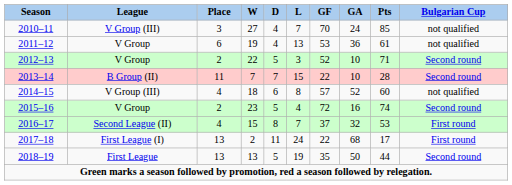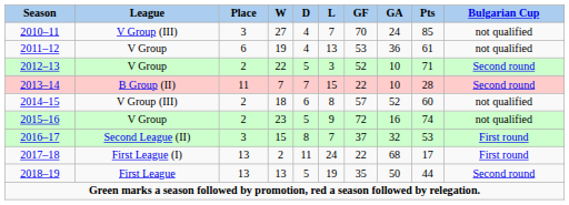2014–15 | Place: 4 -> 2
2015–16 | L: 4 -> 9
2015–16 | Bulgarian Cup: Second round -> not qualified
2016–17 | Place: 4 -> 3
